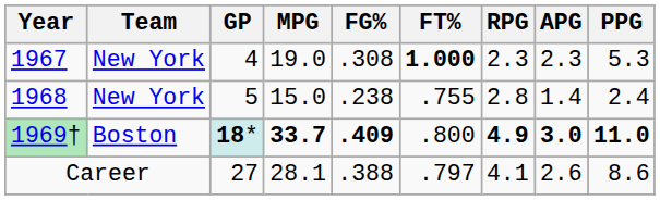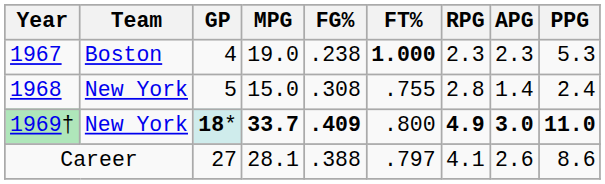1967 | Team: New York -> Boston
1967 | FG%: .308 -> .238
1968 | FG%: .238 -> .308
1969† | Team: Boston -> New York
